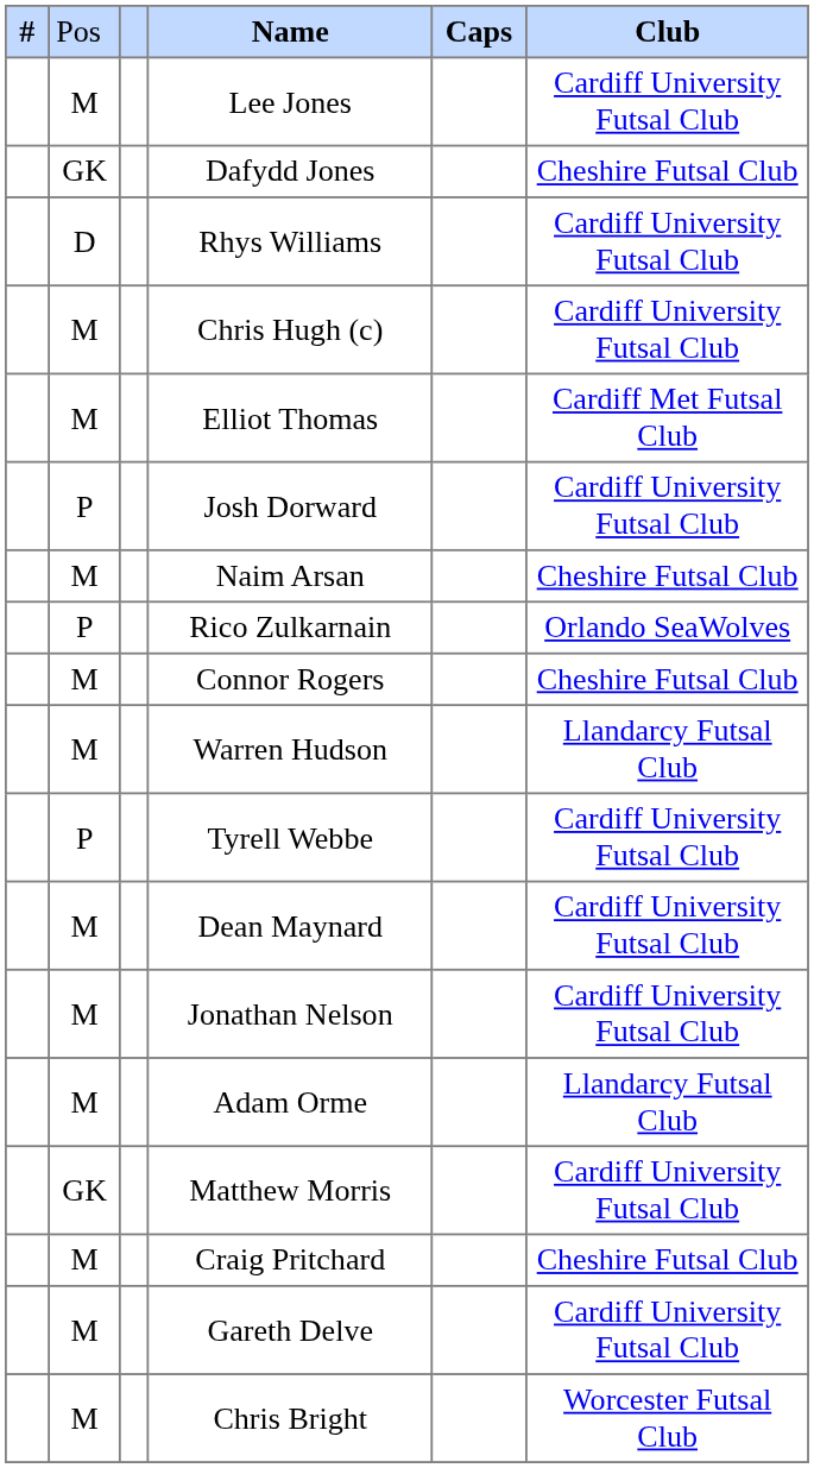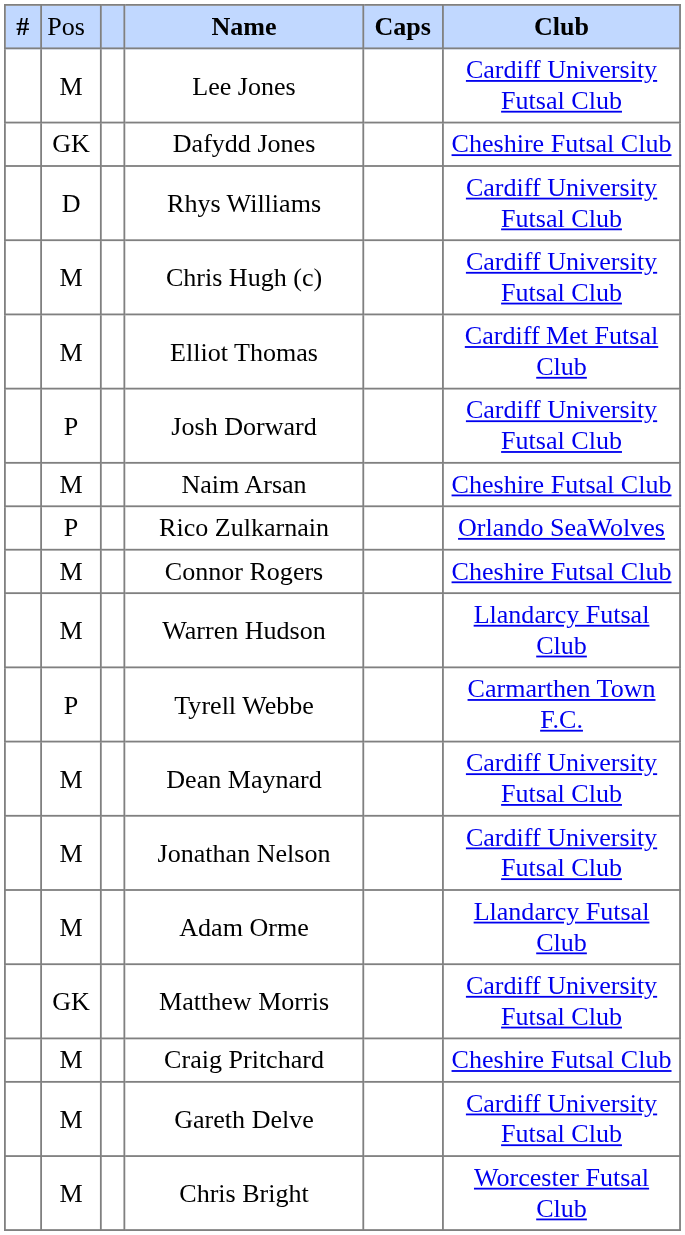Tyrell Webbe | column 6: Cardiff University Futsal Club -> Carmarthen Town F.C.
